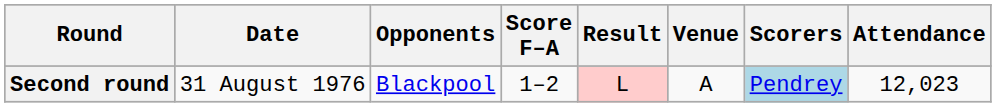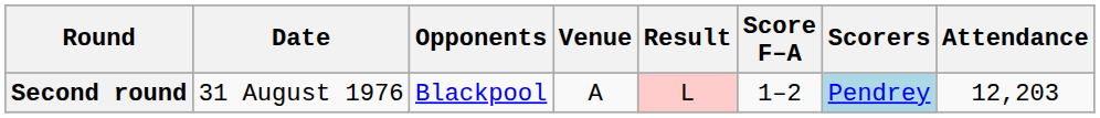columns swapped: Venue <-> Score F–A
Second round | Attendance: 12,023 -> 12,203
